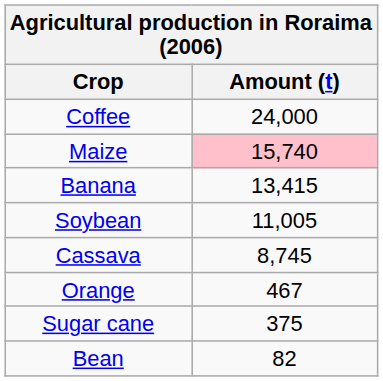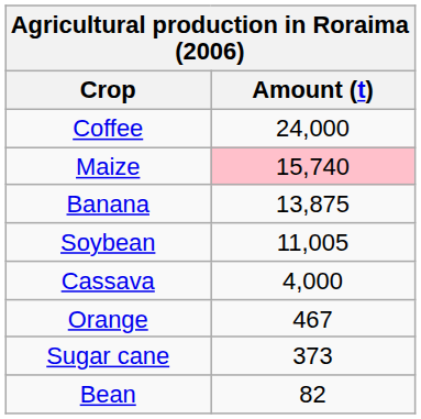Banana | Amount (t): 13,415 -> 13,875
Cassava | Amount (t): 8,745 -> 4,000
Sugar cane | Amount (t): 375 -> 373
